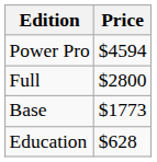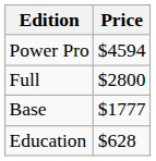Base | Price: $1773 -> $1777
